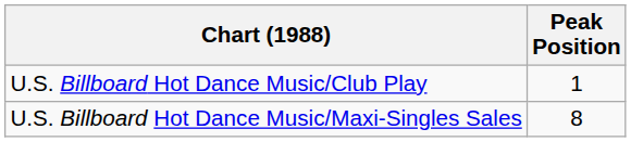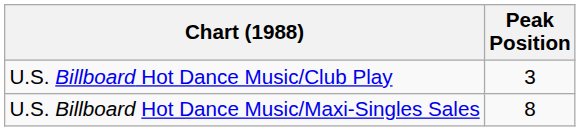U.S. Billboard Hot Dance Music/Club Play | Peak Position: 1 -> 3
